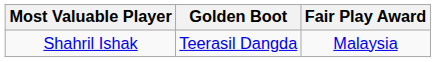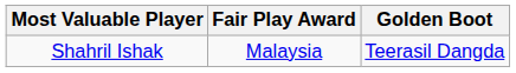columns swapped: Golden Boot <-> Fair Play Award
